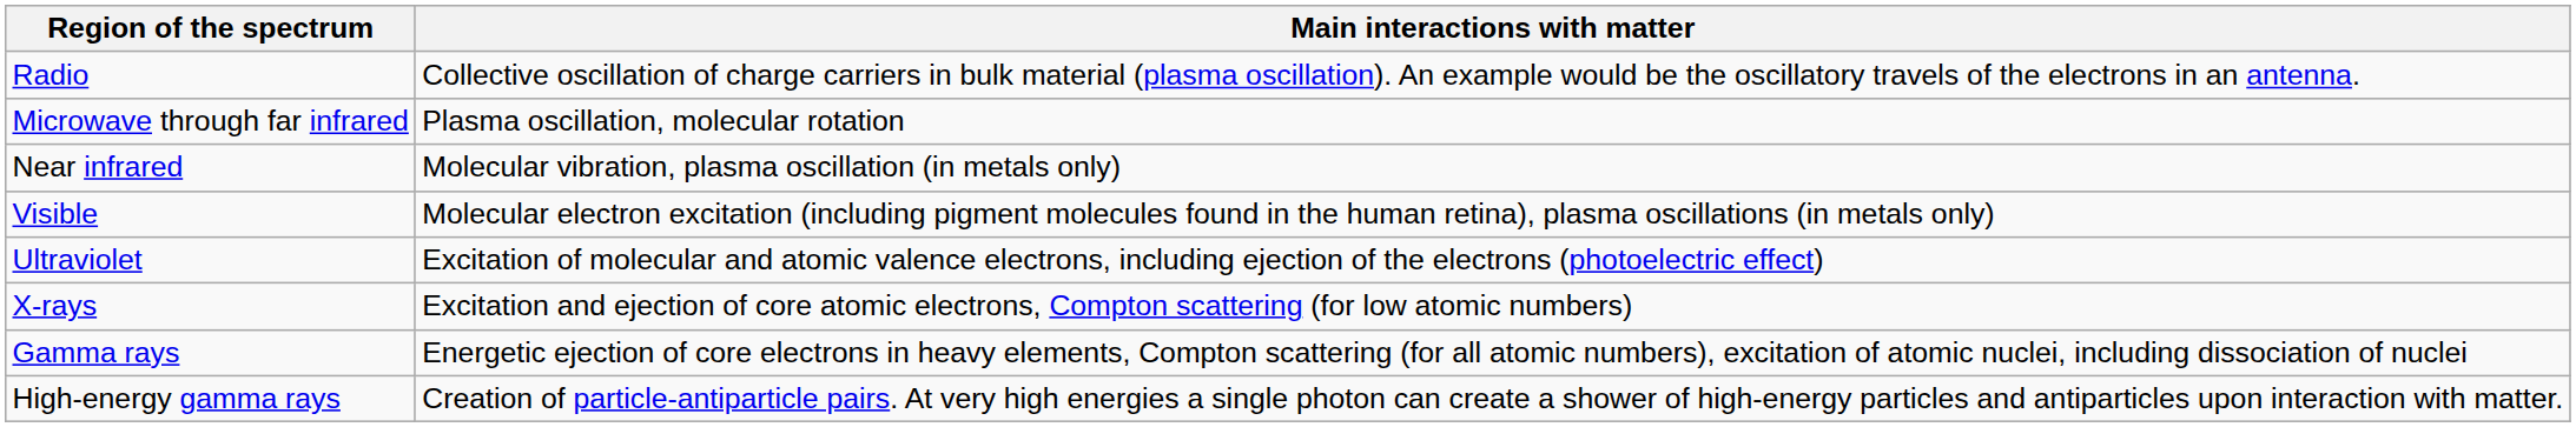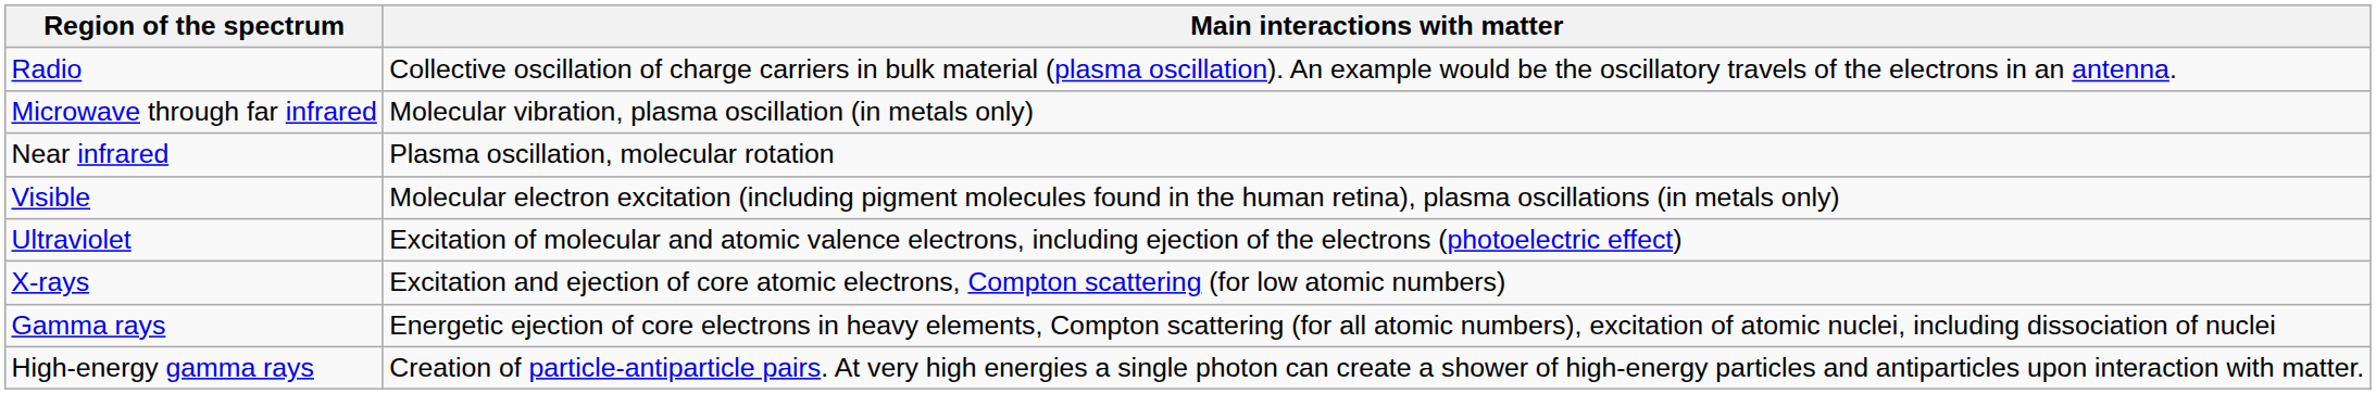Microwave through far infrared | Main interactions with matter: Plasma oscillation, molecular rotation -> Molecular vibration, plasma oscillation (in metals only)
Near infrared | Main interactions with matter: Molecular vibration, plasma oscillation (in metals only) -> Plasma oscillation, molecular rotation
